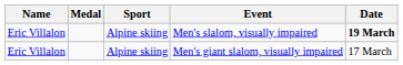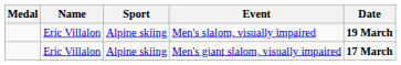columns swapped: Medal <-> Name
Men's giant slalom, visually impaired | Date: normal -> bold
